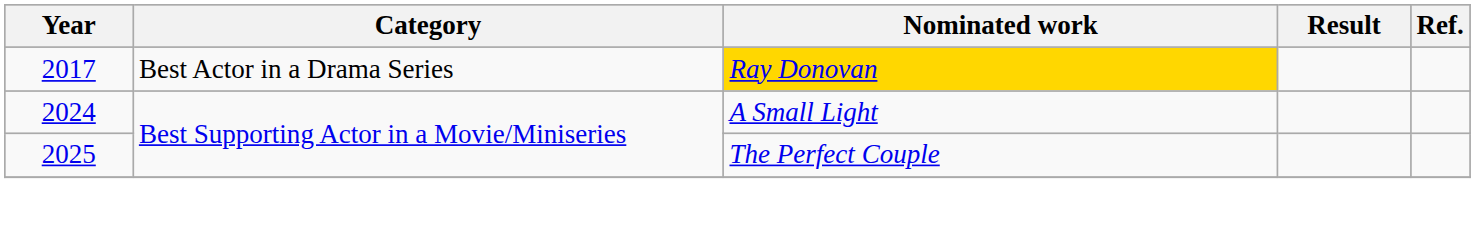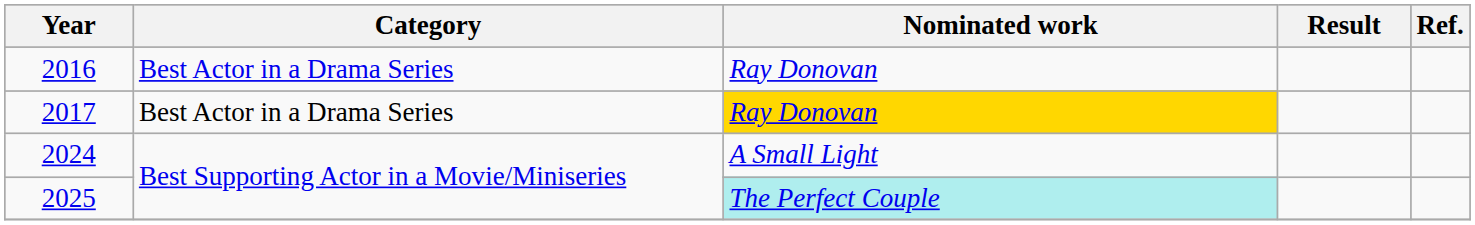+ row: 2016 | Best Actor in a Drama Series | Ray Donovan
2025 | Nominated work: no background -> paleturquoise background
